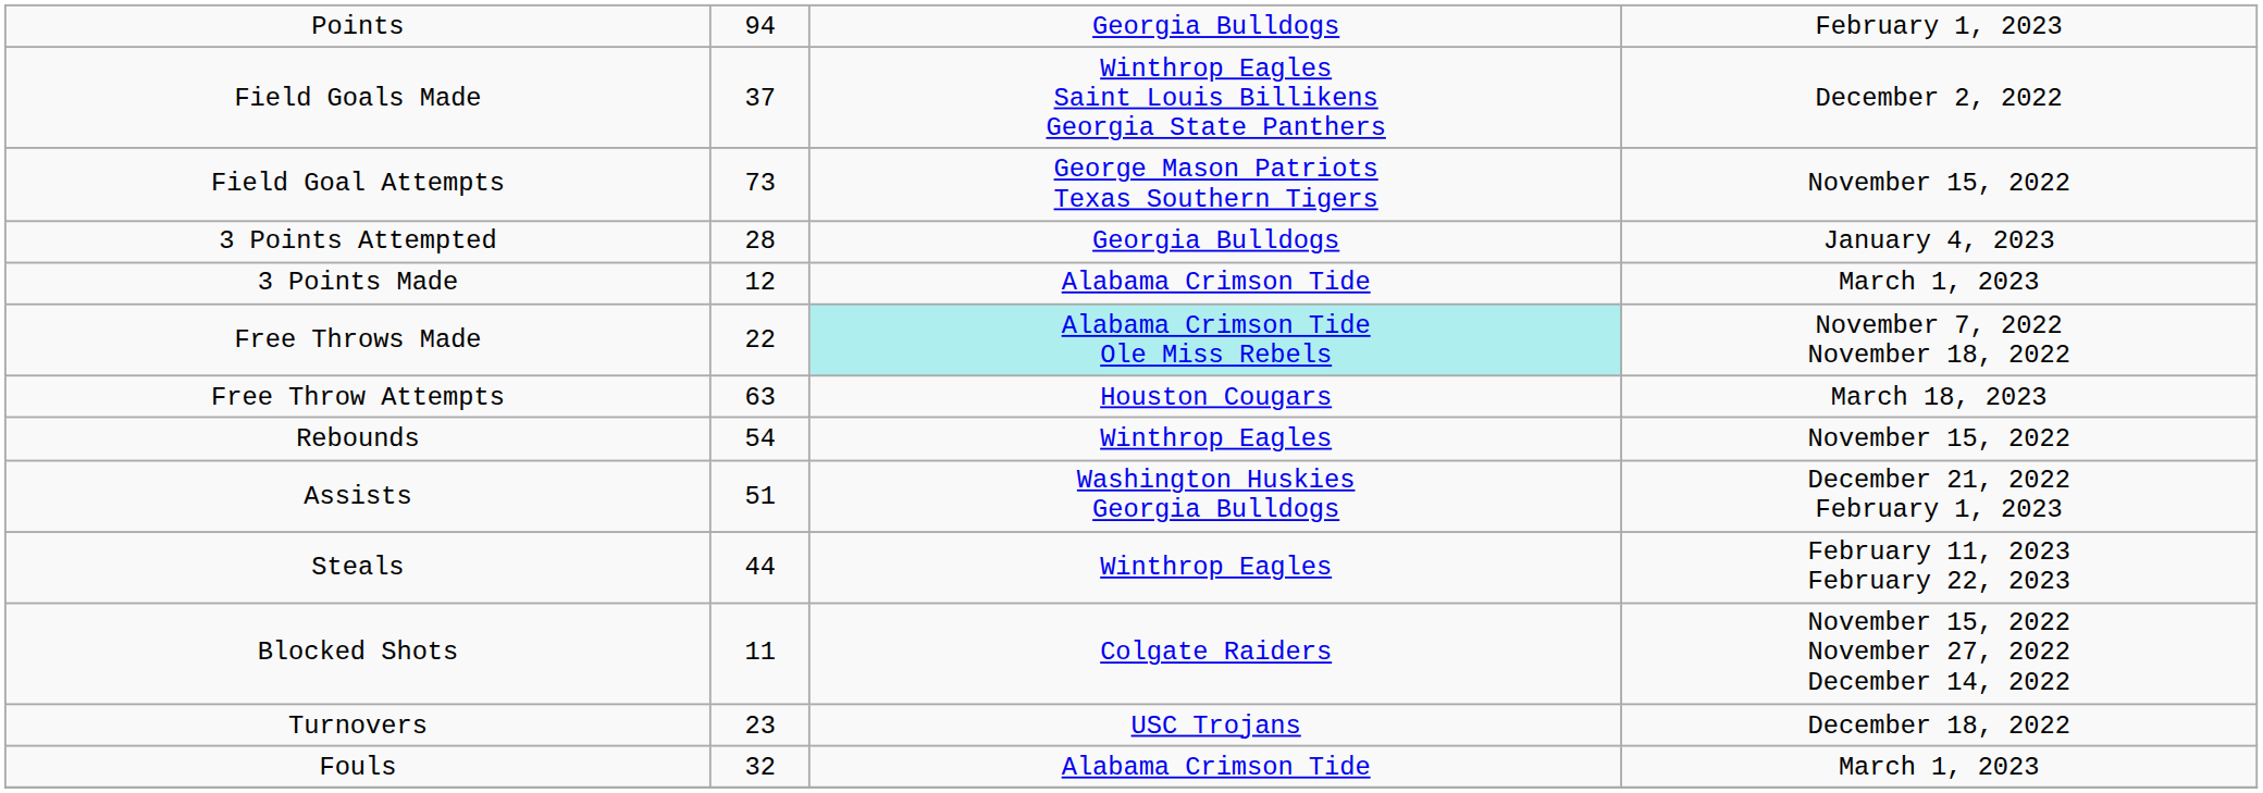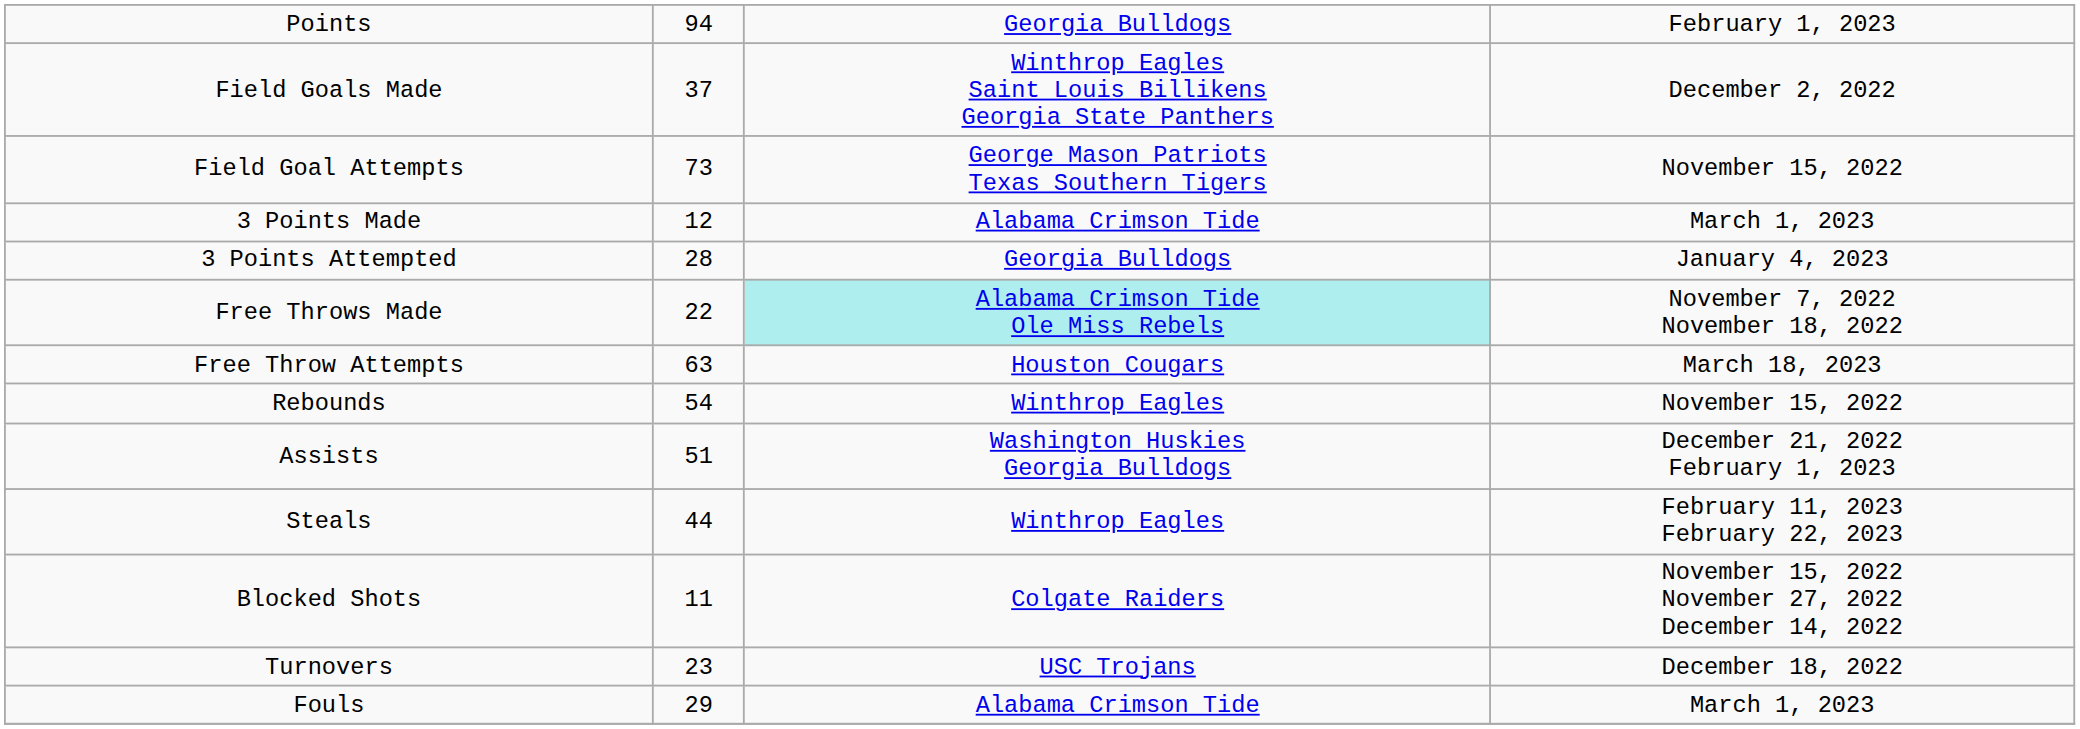rows swapped: 3 Points Made <-> 3 Points Attempted
Fouls | column 2: 32 -> 29
